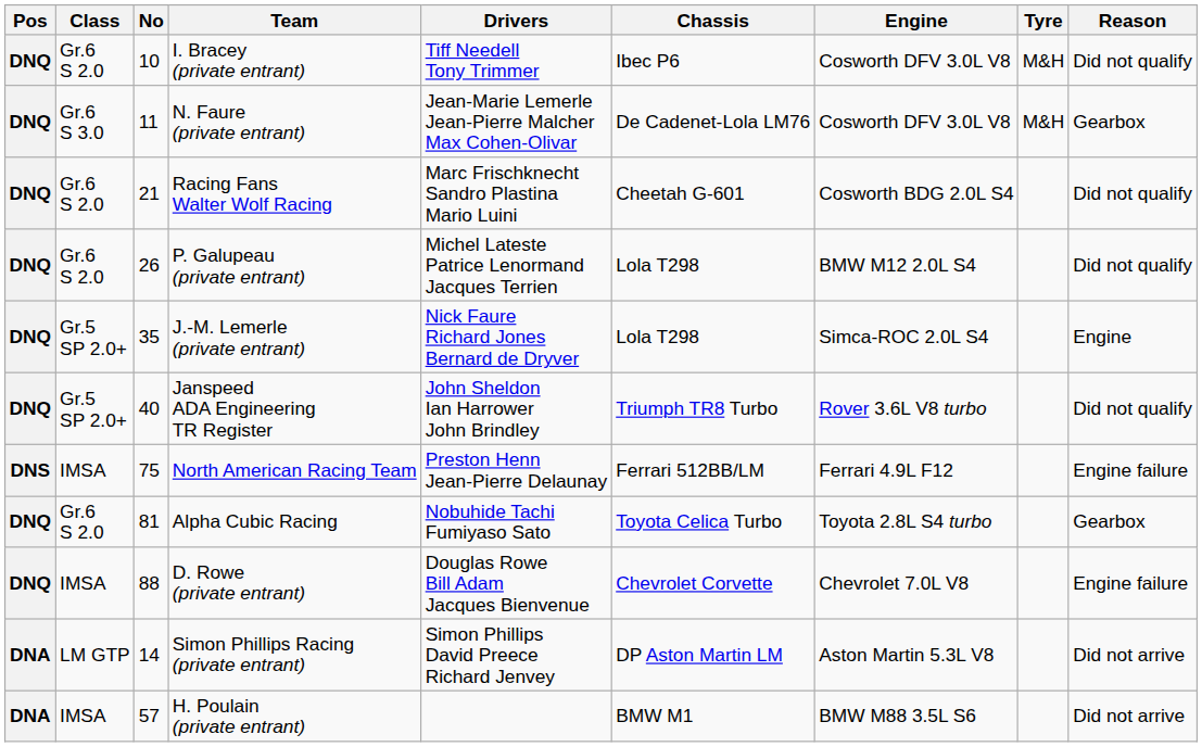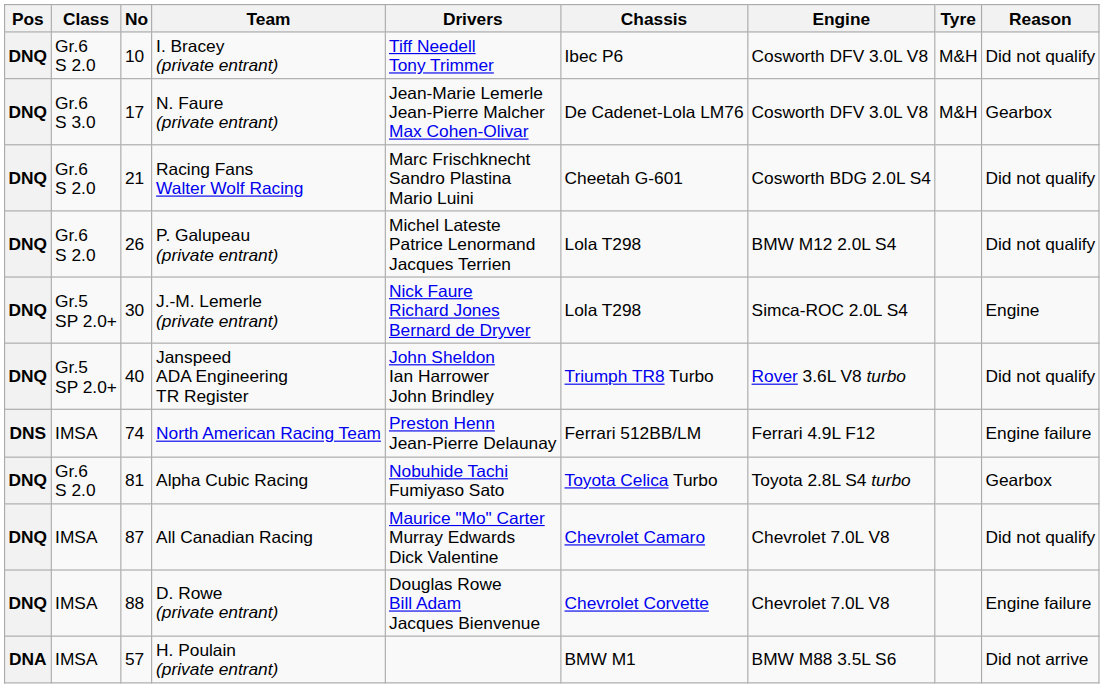N. Faure (private entrant) | No: 11 -> 17
J.-M. Lemerle (private entrant) | No: 35 -> 30
North American Racing Team | No: 75 -> 74
+ row: DNQ | IMSA | 87 | All Canadian Racing | Maurice "Mo" Carter Murray Edwards Dick Valentine | Chevrolet Camaro | Chevrolet 7.0L V8 | Did not qualify
- row: DNA | LM GTP | 14 | Simon Phillips Racing (private entrant) | Simon Phillips David Preece Richard Jenvey | DP Aston Martin LM | Aston Martin 5.3L V8 | Did not arrive
